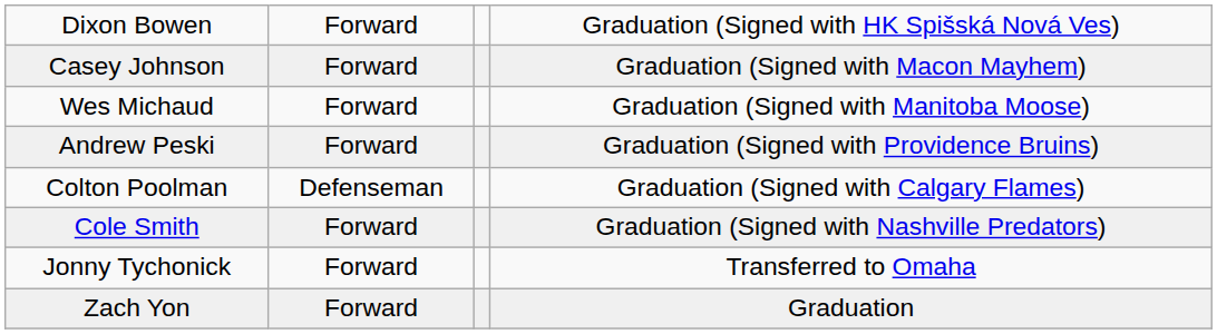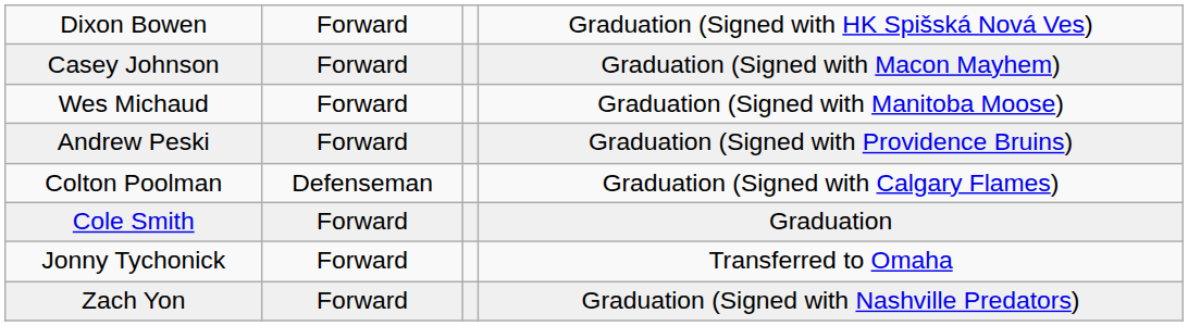Cole Smith | column 4: Graduation (Signed with Nashville Predators) -> Graduation
Zach Yon | column 4: Graduation -> Graduation (Signed with Nashville Predators)
